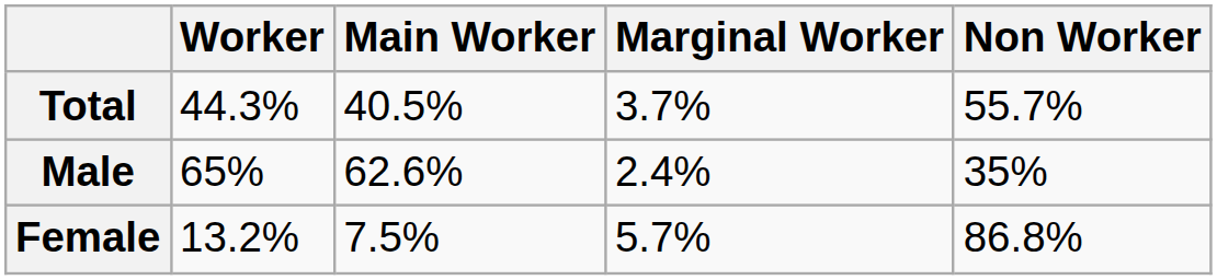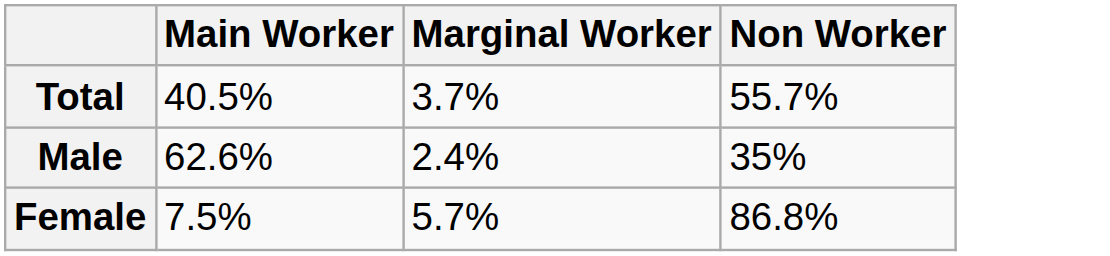- column: Worker | 44.3% | 65% | 13.2%
